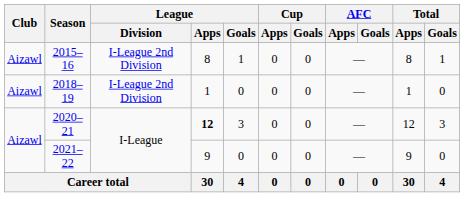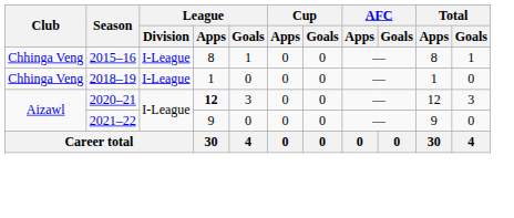2015–16 | Club: Aizawl -> Chhinga Veng
2015–16 | League / Division: I-League 2nd Division -> I-League
2018–19 | Club: Aizawl -> Chhinga Veng
2018–19 | League / Division: I-League 2nd Division -> I-League
